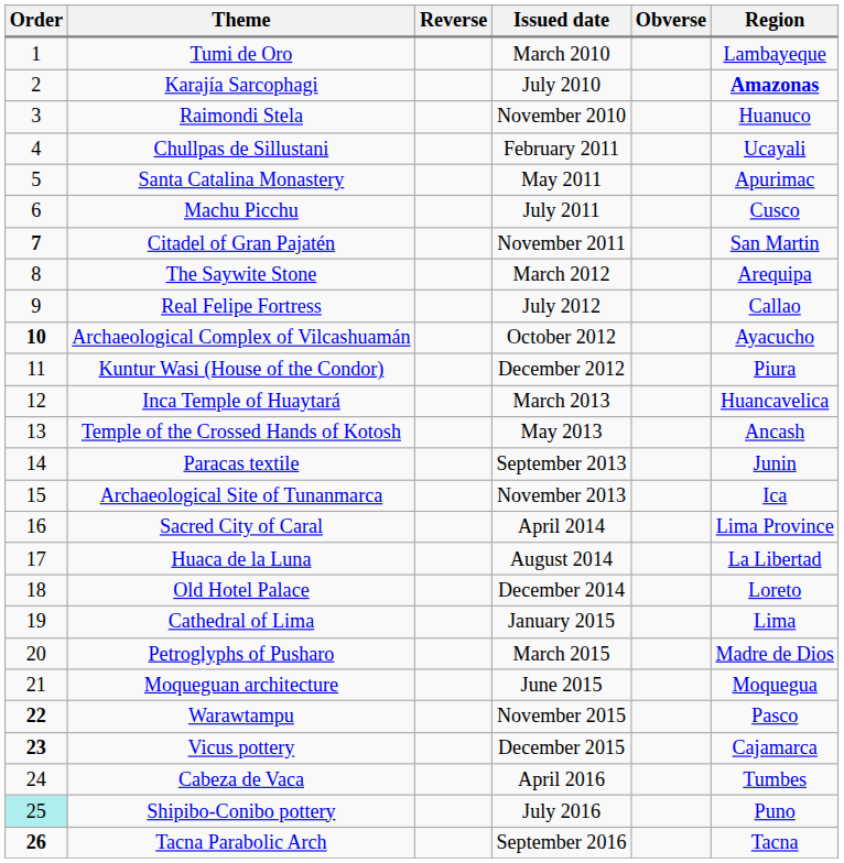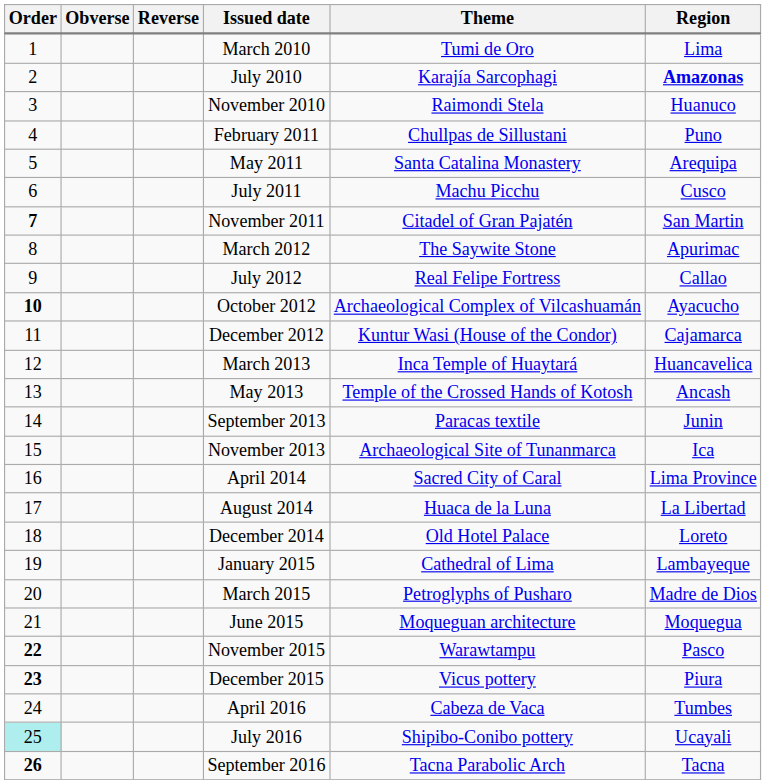columns swapped: Obverse <-> Theme
March 2010 | Region: Lambayeque -> Lima
February 2011 | Region: Ucayali -> Puno
May 2011 | Region: Apurimac -> Arequipa
March 2012 | Region: Arequipa -> Apurimac
December 2012 | Region: Piura -> Cajamarca
January 2015 | Region: Lima -> Lambayeque
December 2015 | Region: Cajamarca -> Piura
July 2016 | Region: Puno -> Ucayali
